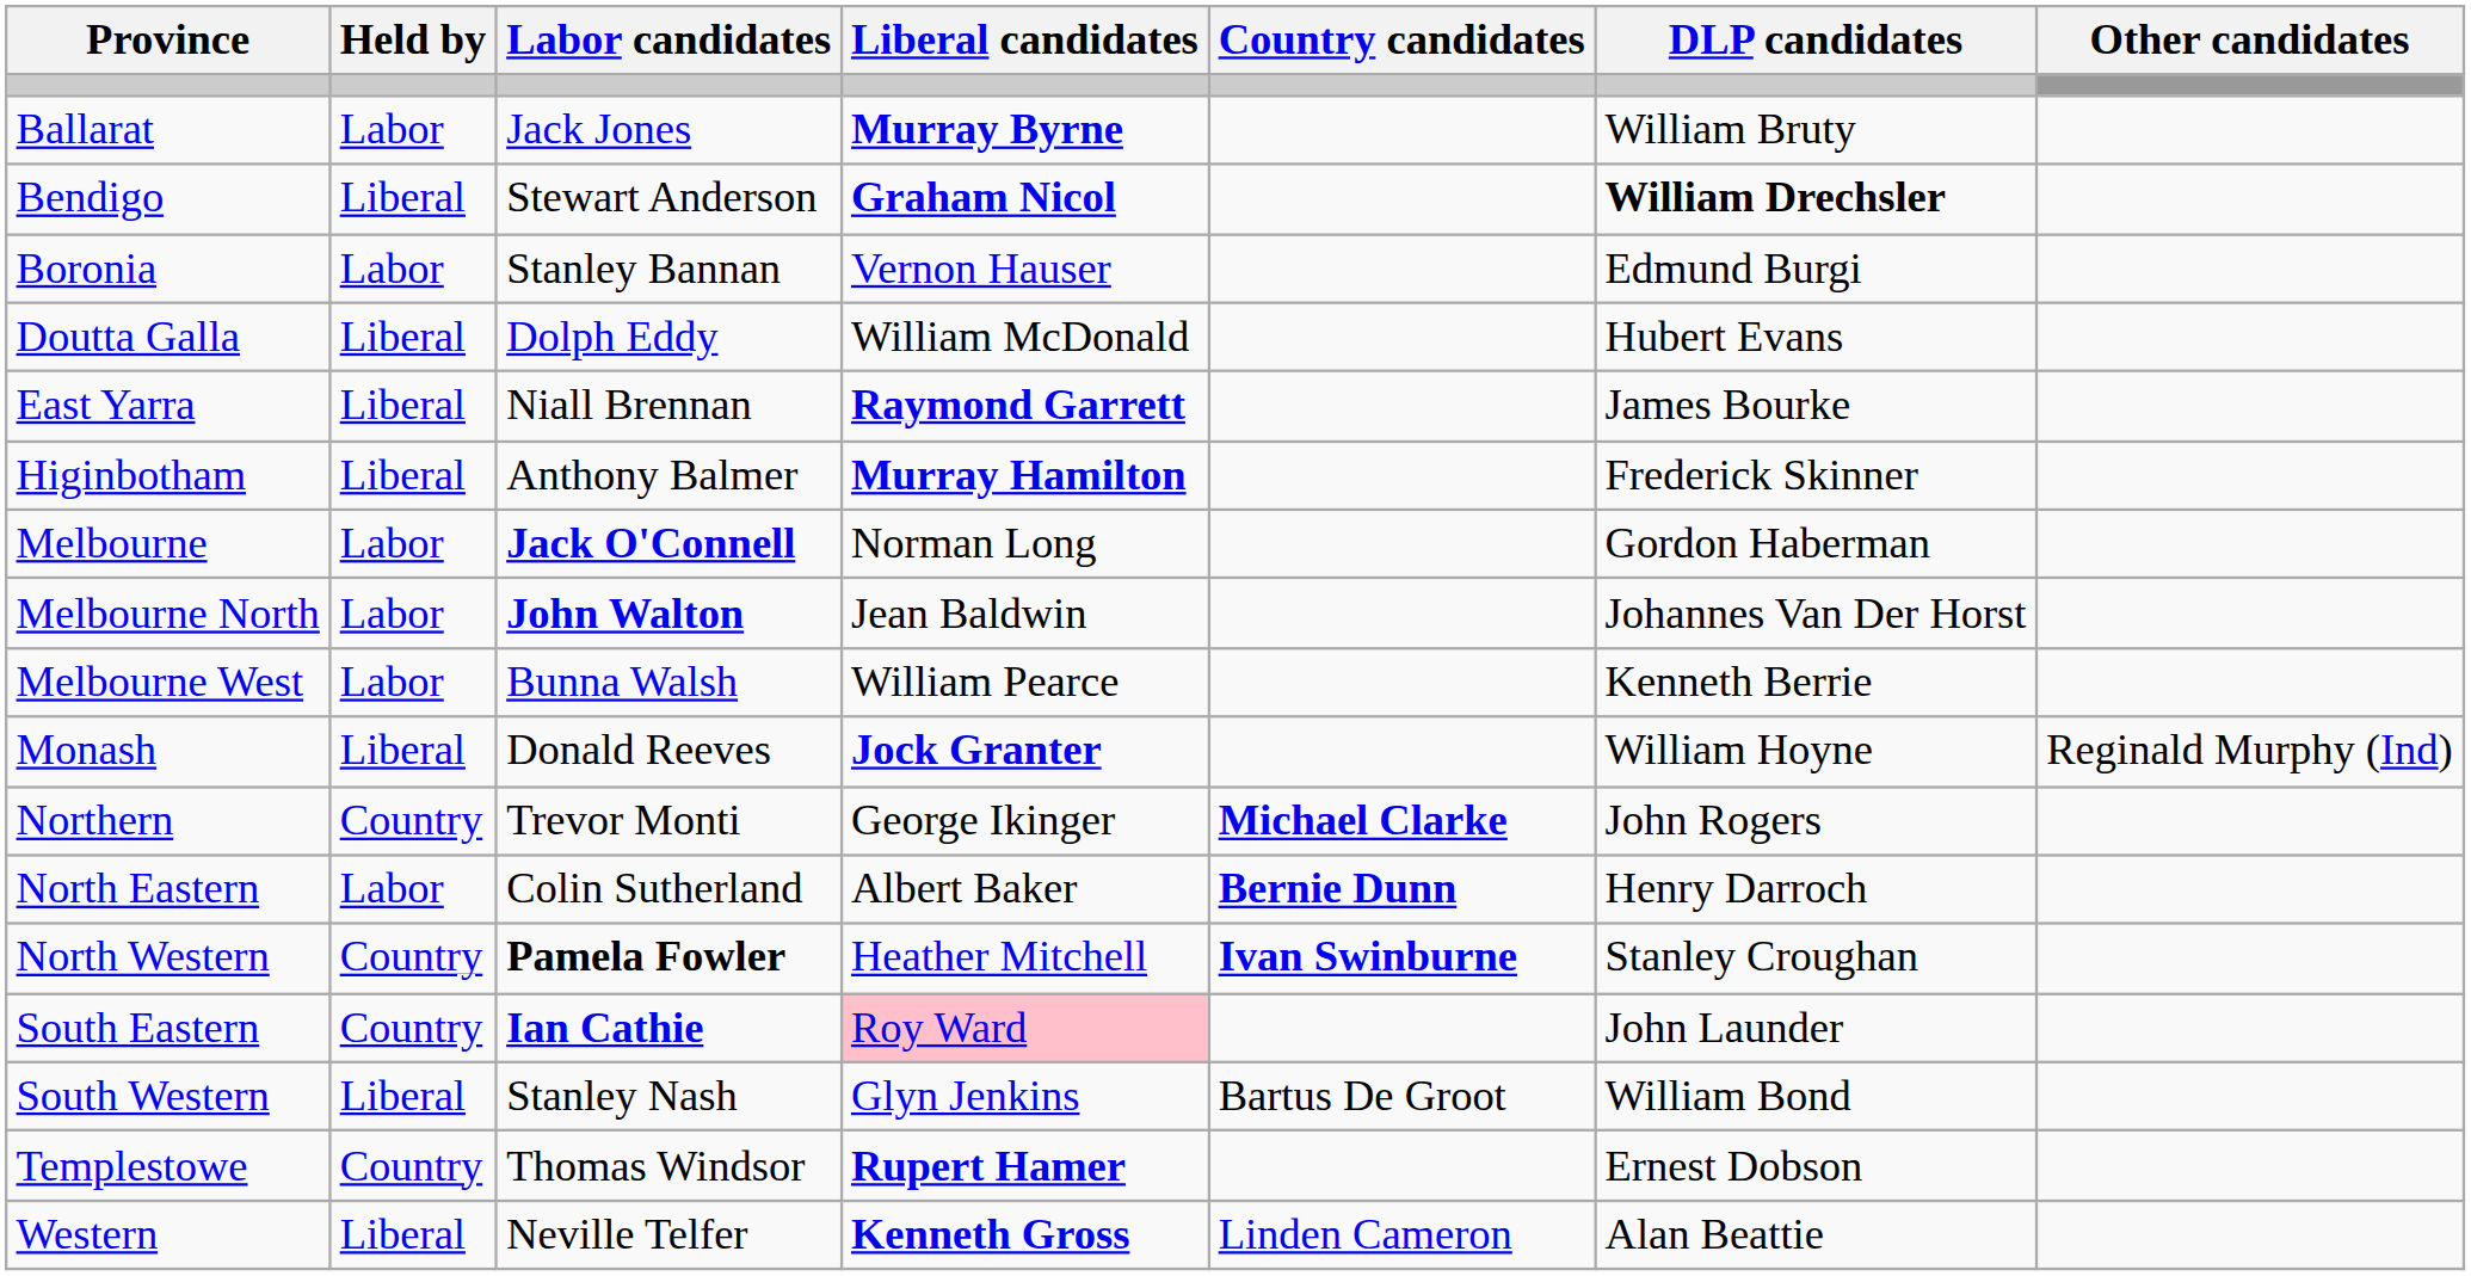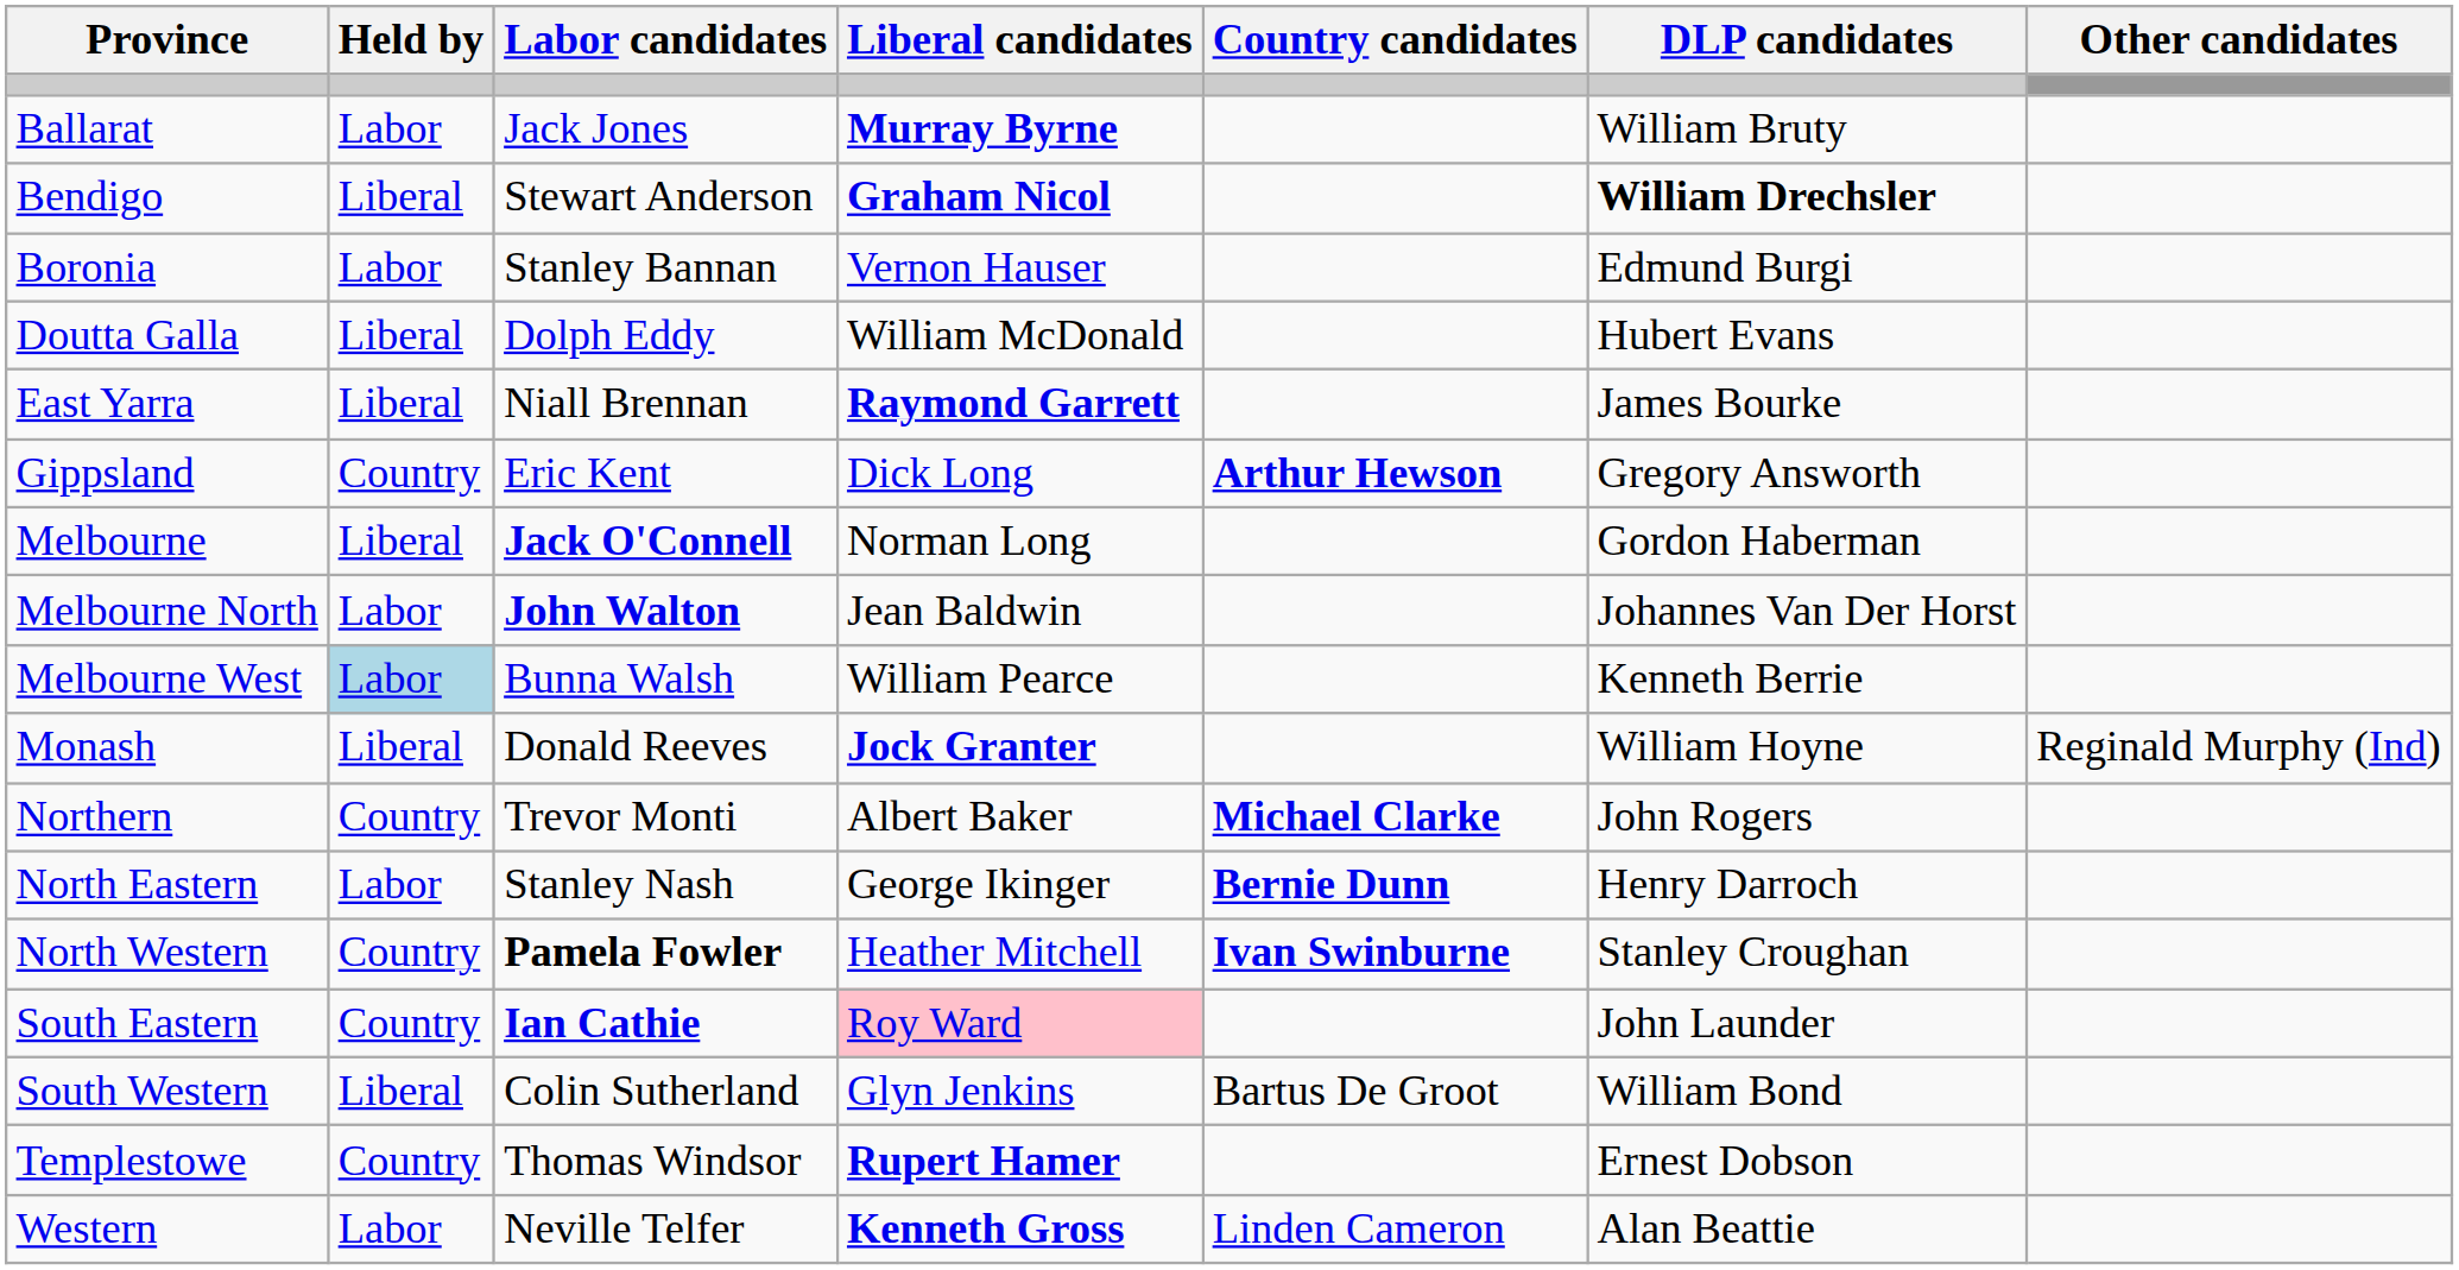+ row: Gippsland | Country | Eric Kent | Dick Long | Arthur Hewson | Gregory Answorth
- row: Higinbotham | Liberal | Anthony Balmer | Murray Hamilton | Frederick Skinner
Melbourne | Held by: Labor -> Liberal
Melbourne West | Held by: no background -> lightblue background
Northern | Liberal candidates: George Ikinger -> Albert Baker
North Eastern | Labor candidates: Colin Sutherland -> Stanley Nash
North Eastern | Liberal candidates: Albert Baker -> George Ikinger
South Western | Labor candidates: Stanley Nash -> Colin Sutherland
Western | Held by: Liberal -> Labor
